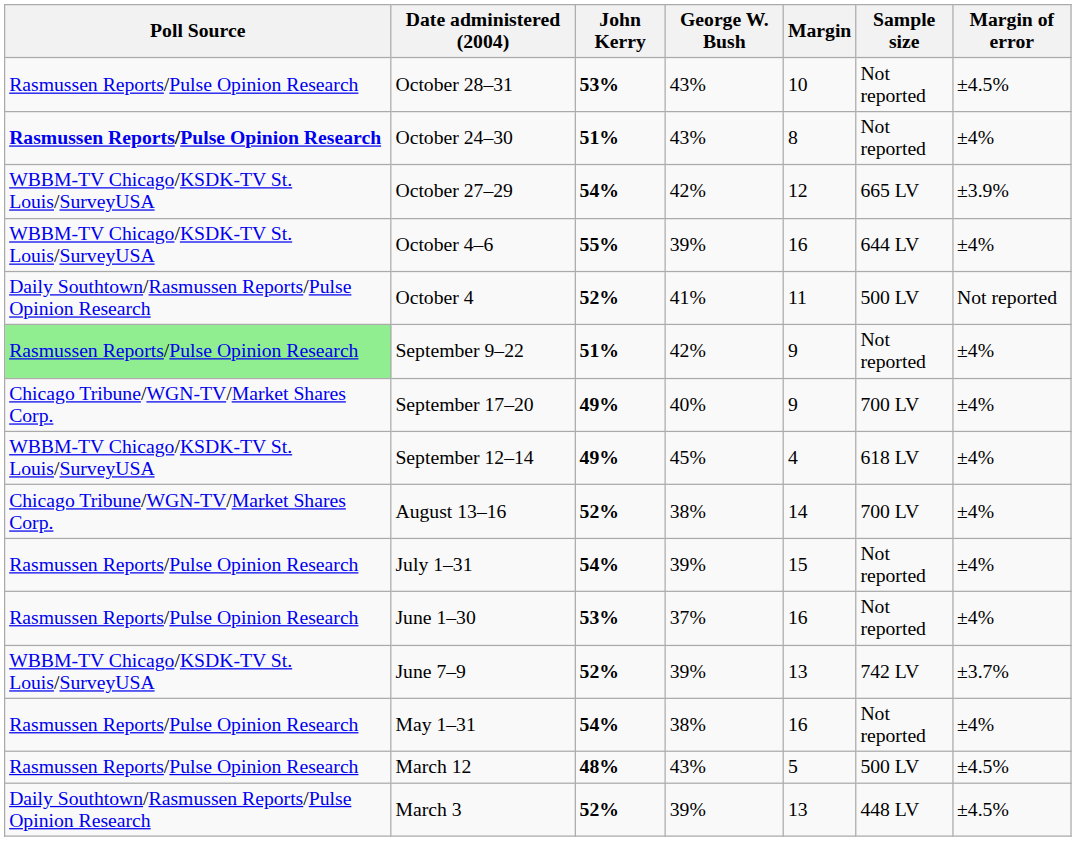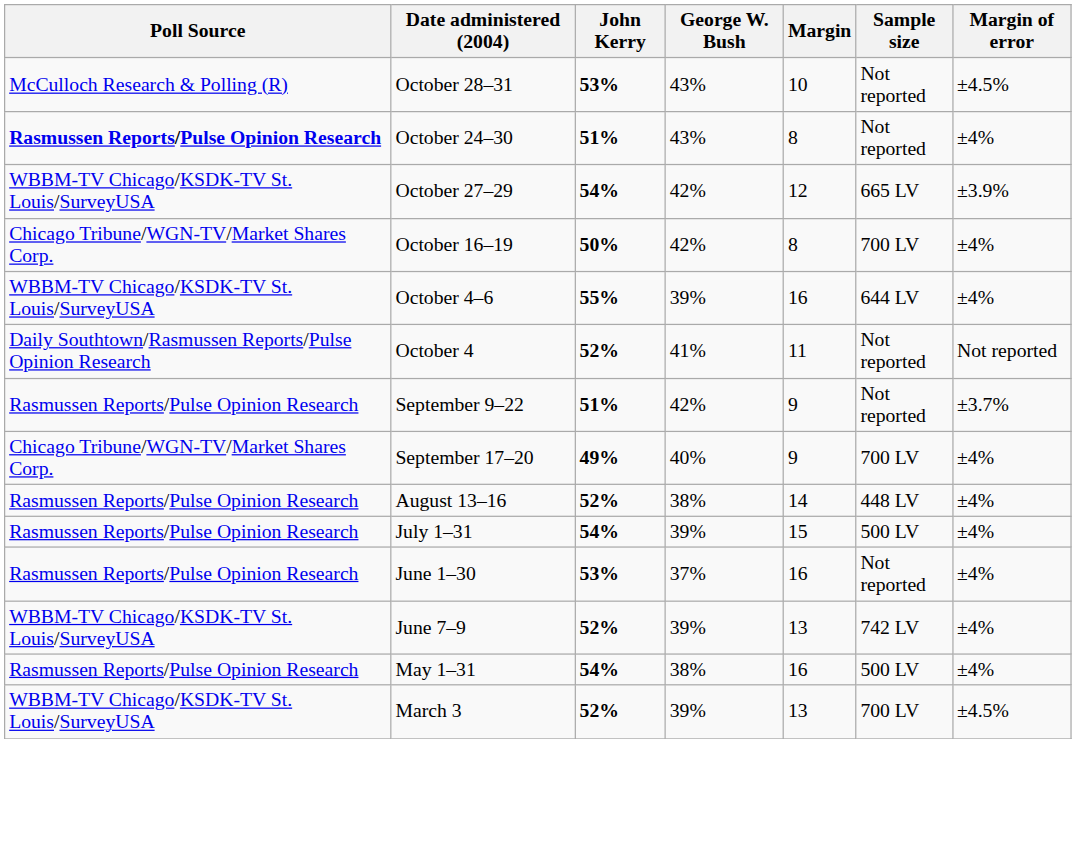October 28–31 | Poll Source: Rasmussen Reports/Pulse Opinion Research -> McCulloch Research & Polling (R)
+ row: Chicago Tribune/WGN-TV/Market Shares Corp. | October 16–19 | 50% | 42% | 8 | 700 LV | ±4%
October 4 | Sample size: 500 LV -> Not reported
September 9–22 | Poll Source: lightgreen background -> no background
September 9–22 | Margin of error: ±4% -> ±3.7%
- row: WBBM-TV Chicago/KSDK-TV St. Louis/SurveyUSA | September 12–14 | 49% | 45% | 4 | 618 LV | ±4%
August 13–16 | Poll Source: Chicago Tribune/WGN-TV/Market Shares Corp. -> Rasmussen Reports/Pulse Opinion Research
August 13–16 | Sample size: 700 LV -> 448 LV
July 1–31 | Sample size: Not reported -> 500 LV
June 7–9 | Margin of error: ±3.7% -> ±4%
May 1–31 | Sample size: Not reported -> 500 LV
- row: Rasmussen Reports/Pulse Opinion Research | March 12 | 48% | 43% | 5 | 500 LV | ±4.5%
March 3 | Poll Source: Daily Southtown/Rasmussen Reports/Pulse Opinion Research -> WBBM-TV Chicago/KSDK-TV St. Louis/SurveyUSA
March 3 | Sample size: 448 LV -> 700 LV
